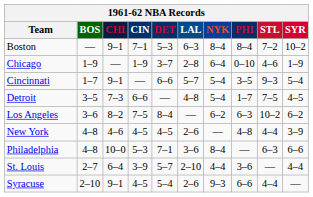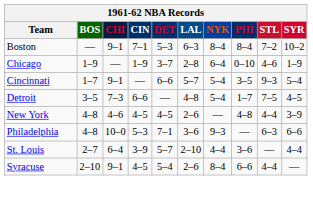- row: Los Angeles | 3–6 | 8–2 | 7–5 | 8–4 | — | 6–2 | 6–3 | 10–2 | 6–2
Philadelphia | NYK: 8–4 -> 9–3
Syracuse | NYK: 9–3 -> 8–4
